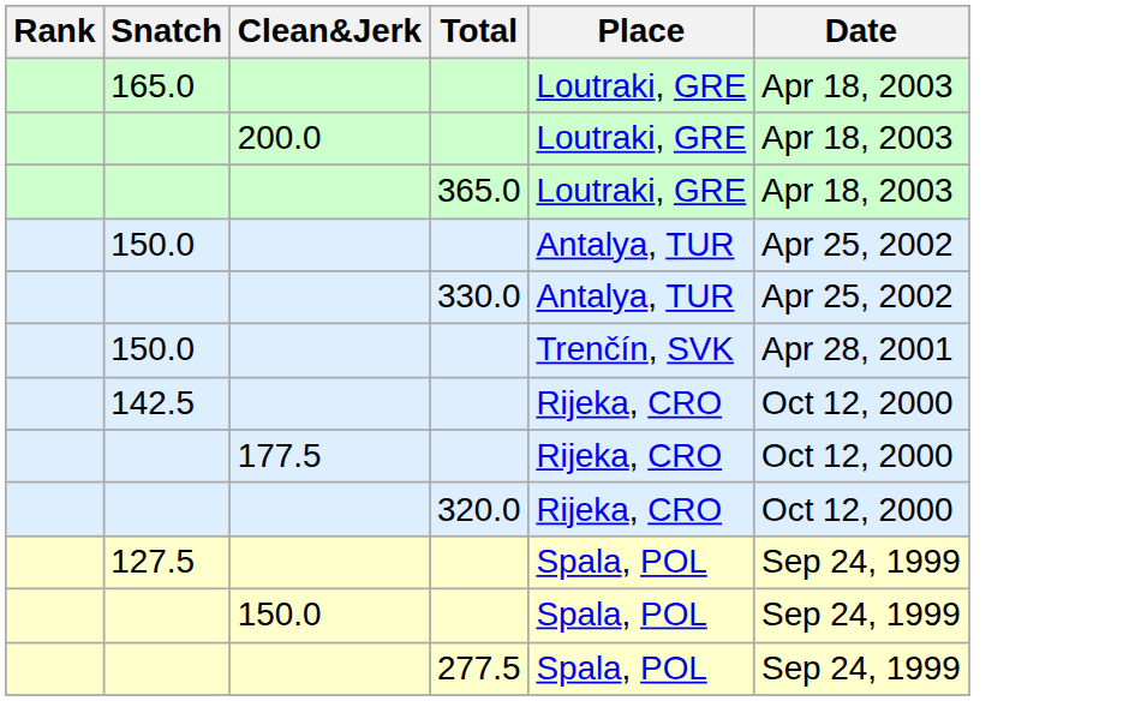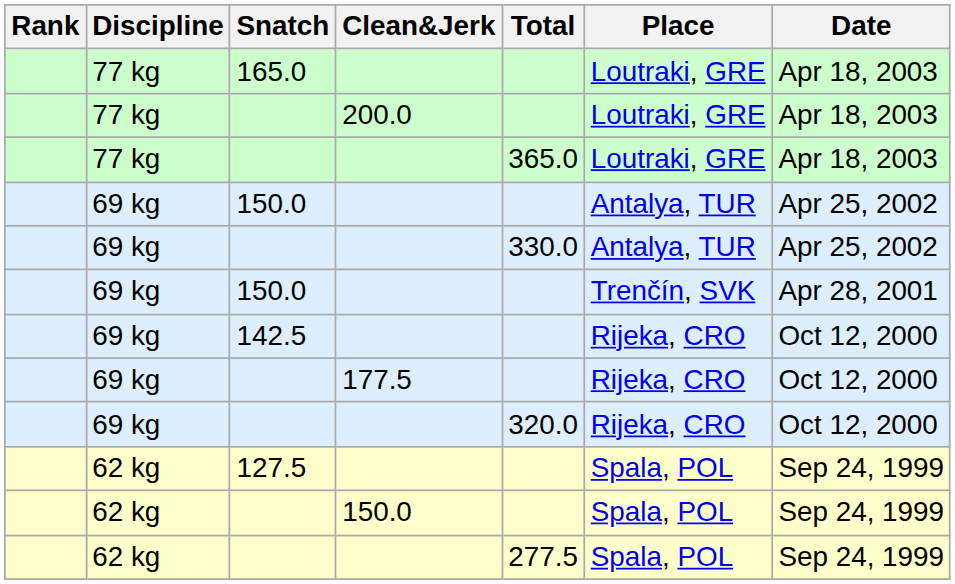+ column: Discipline | 77 kg | 77 kg | 77 kg | 69 kg | 69 kg | 69 kg | 69 kg | 69 kg | 69 kg | 62 kg | 62 kg | 62 kg
